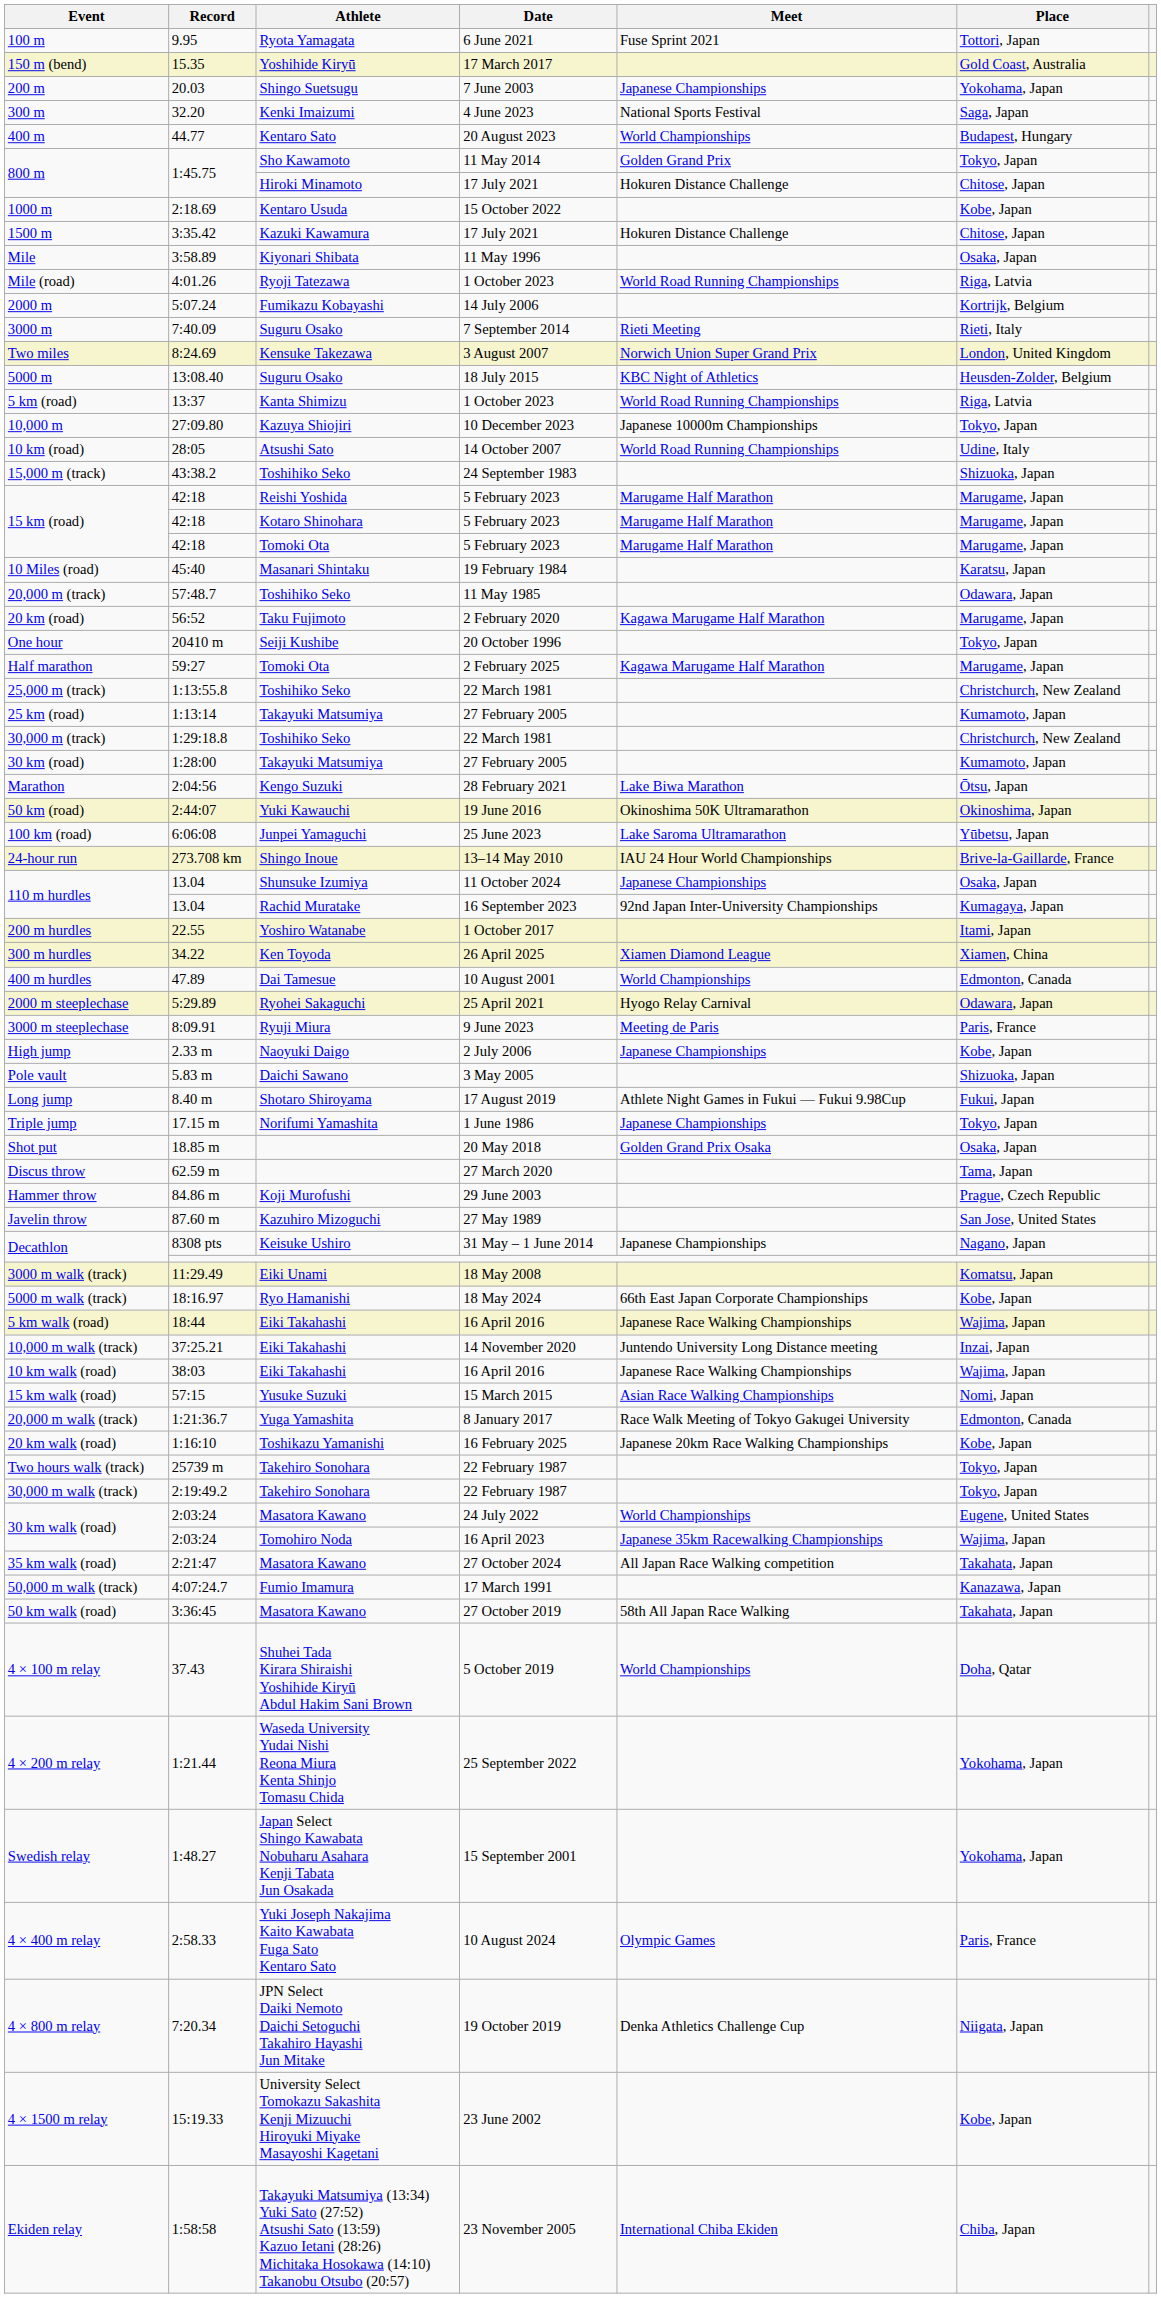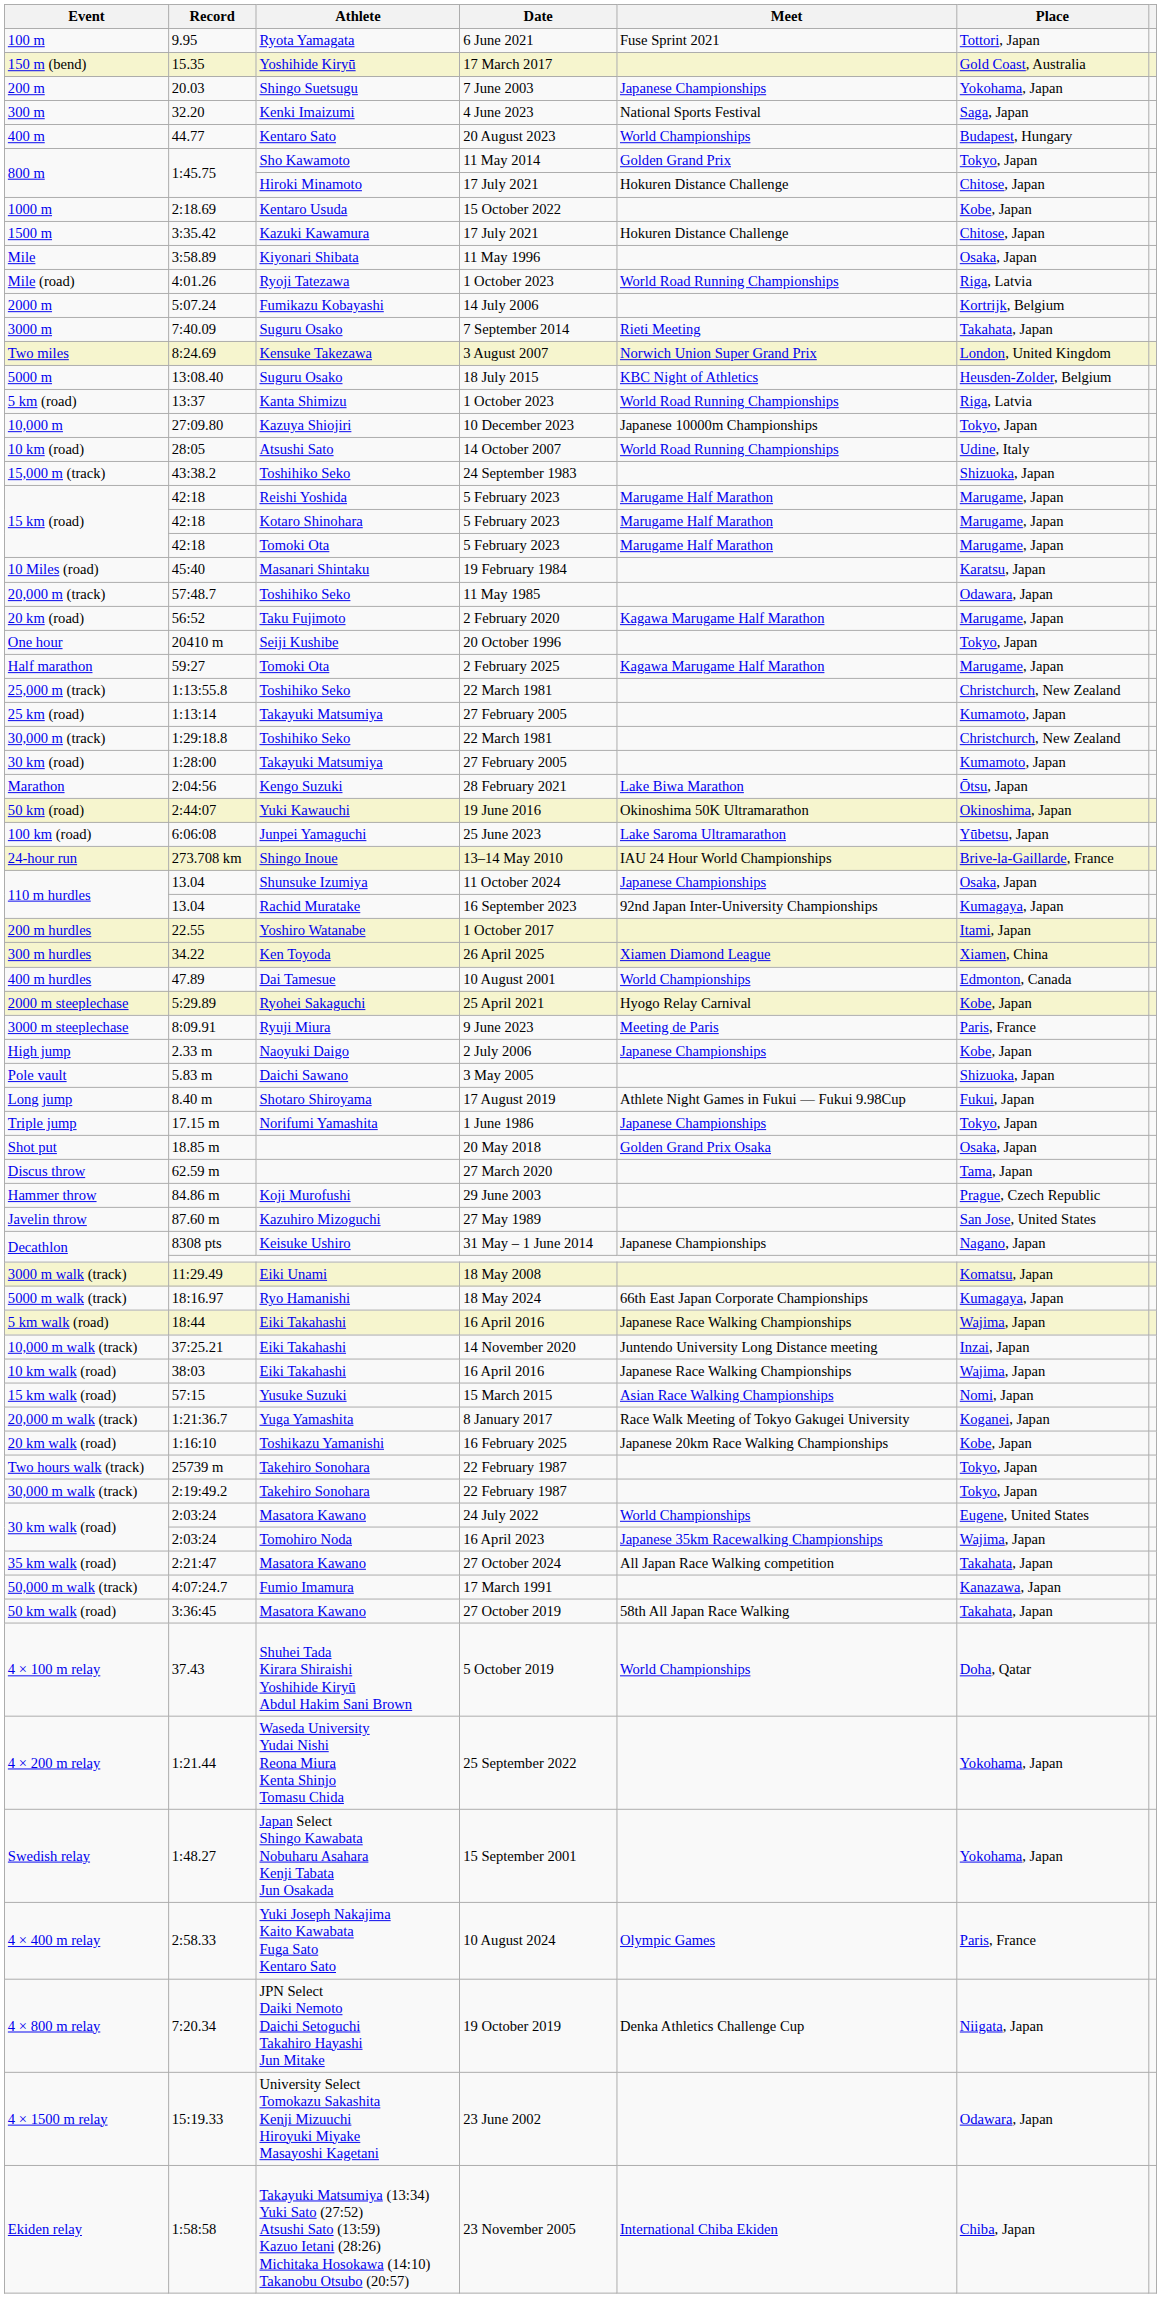3000 m | Place: Rieti, Italy -> Takahata, Japan
2000 m steeplechase | Place: Odawara, Japan -> Kobe, Japan
5000 m walk (track) | Place: Kobe, Japan -> Kumagaya, Japan
20,000 m walk (track) | Place: Edmonton, Canada -> Koganei, Japan
4 × 1500 m relay | Place: Kobe, Japan -> Odawara, Japan
